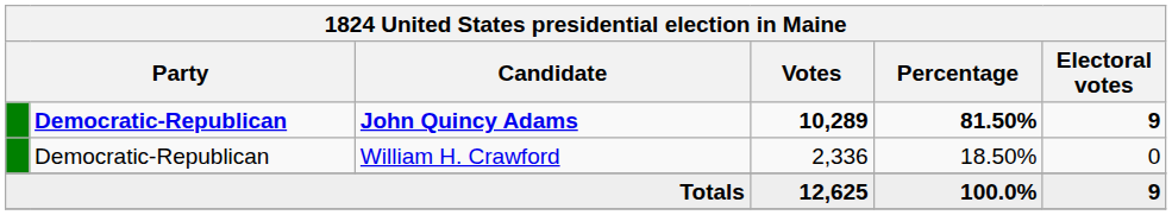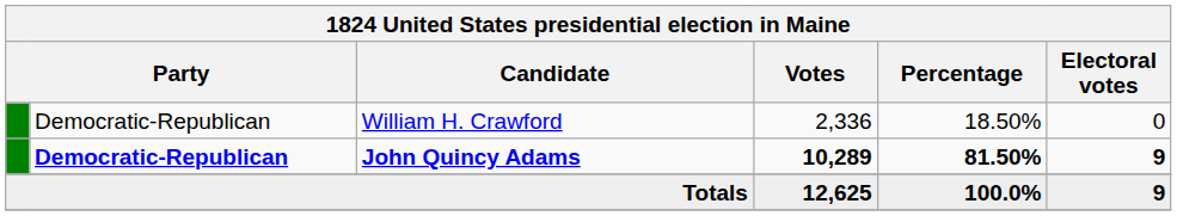rows swapped: John Quincy Adams <-> William H. Crawford
